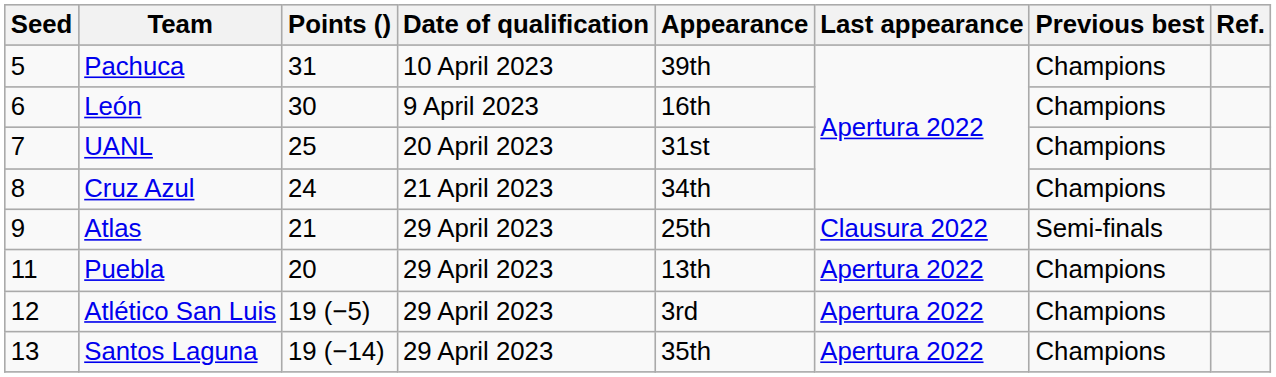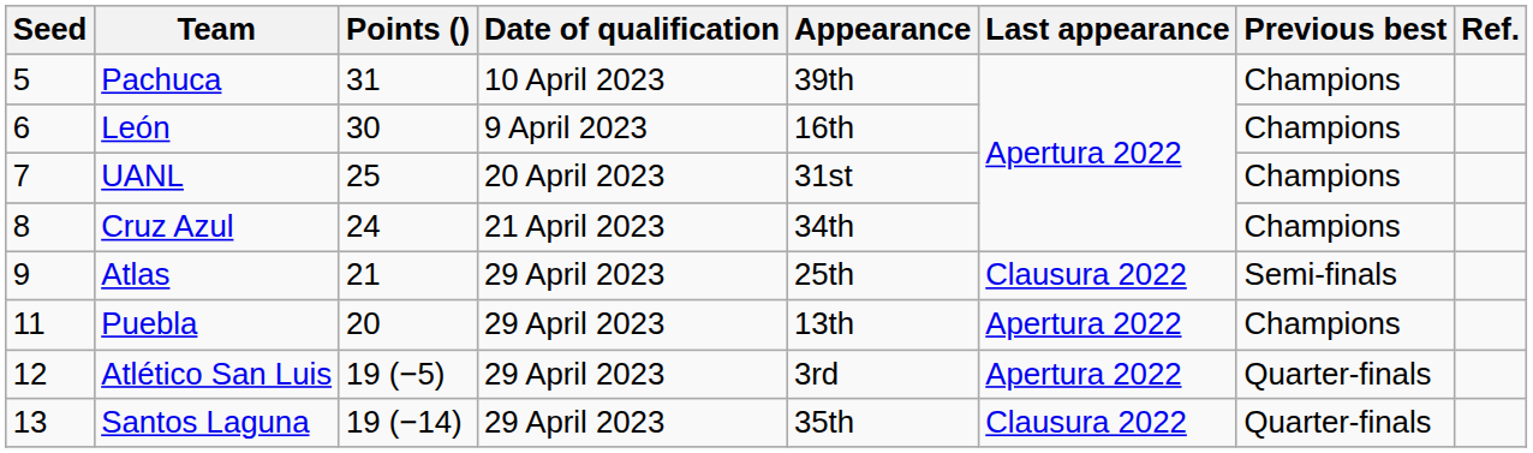Atlético San Luis | Previous best: Champions -> Quarter-finals
Santos Laguna | Last appearance: Apertura 2022 -> Clausura 2022
Santos Laguna | Previous best: Champions -> Quarter-finals
